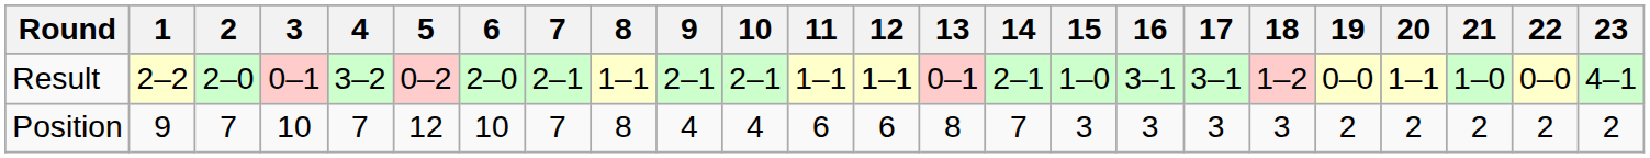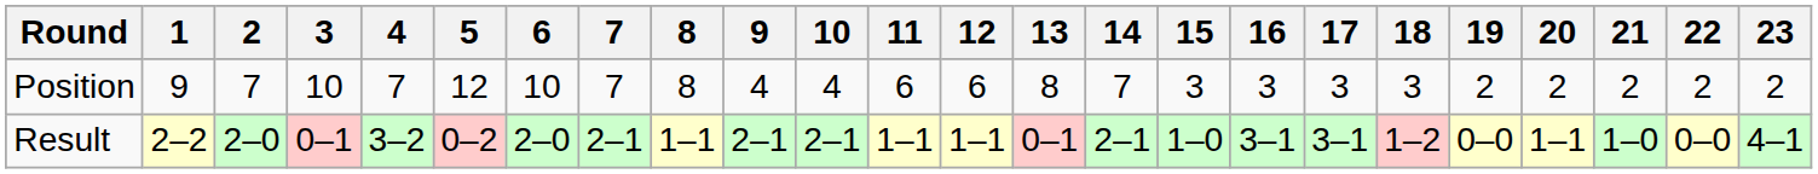rows swapped: Result <-> Position
